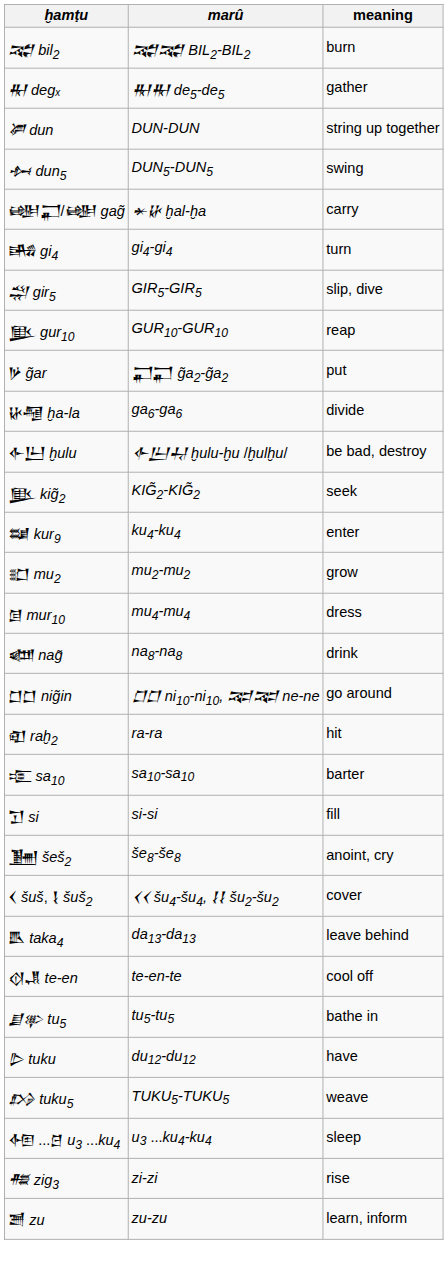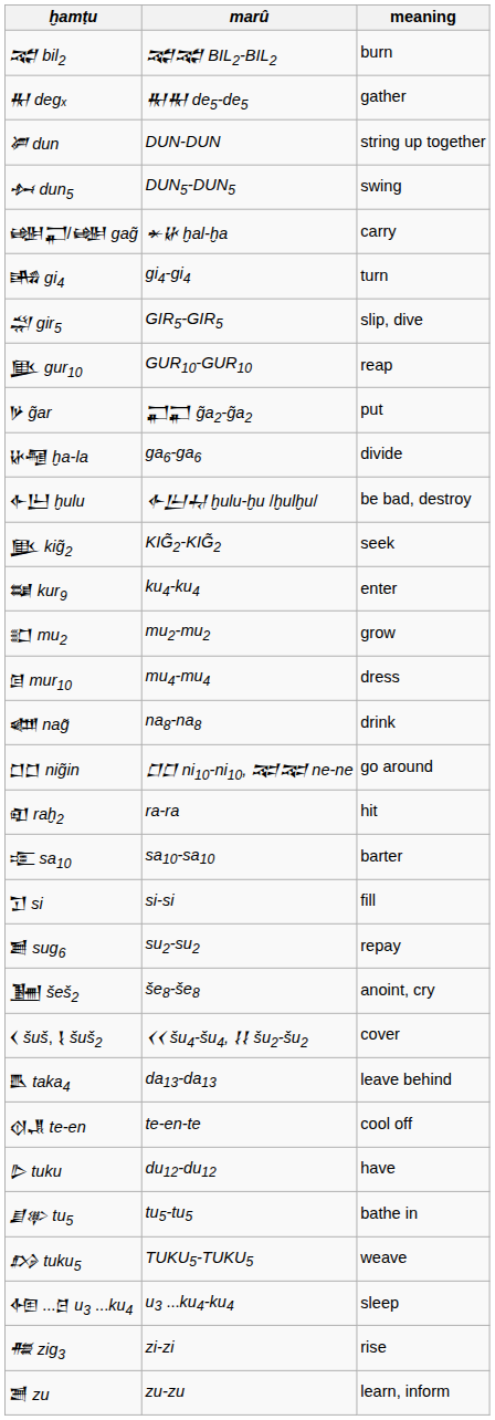+ row: 𒋢 sug6 | su2-su2 | repay
rows swapped: 𒋗𒉀 tu5 <-> 𒌇 tuku
